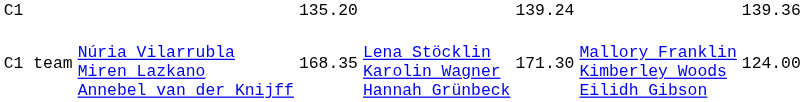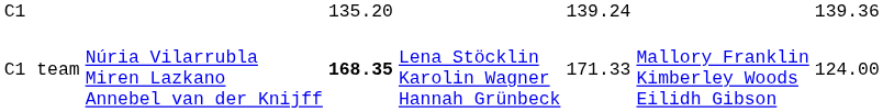C1 team | column 3: normal -> bold
C1 team | column 5: 171.30 -> 171.33
